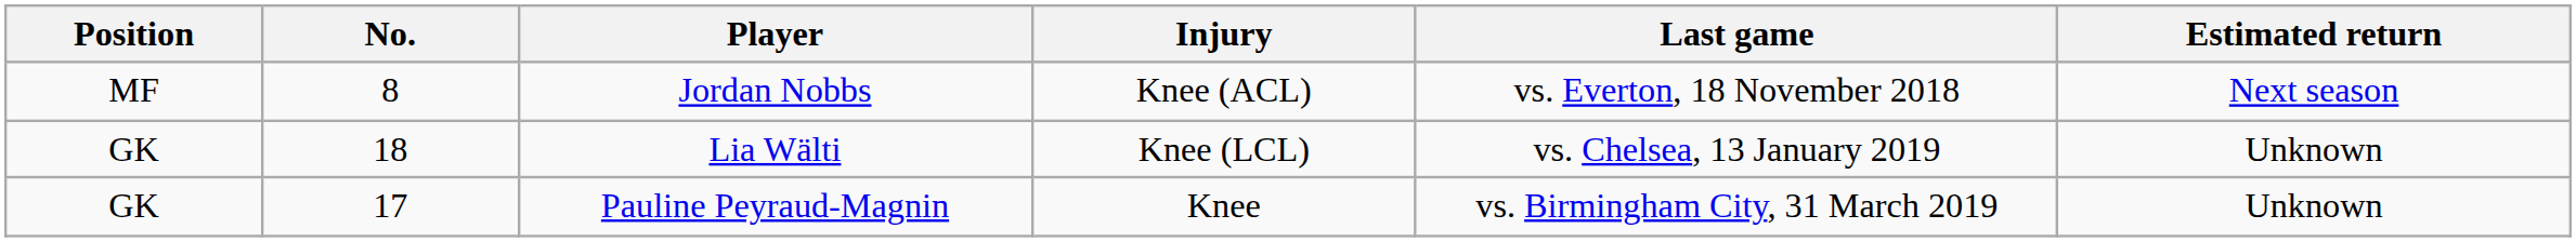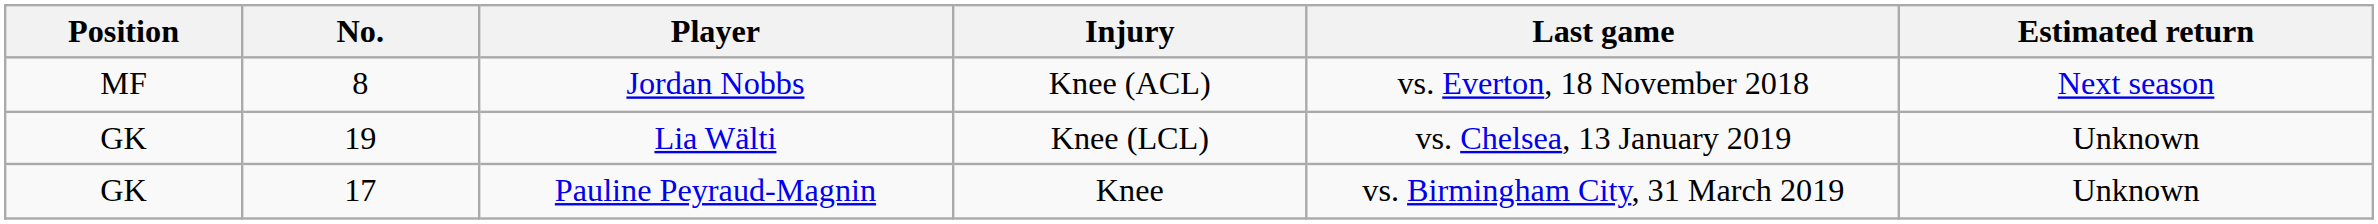Lia Wälti | No.: 18 -> 19
